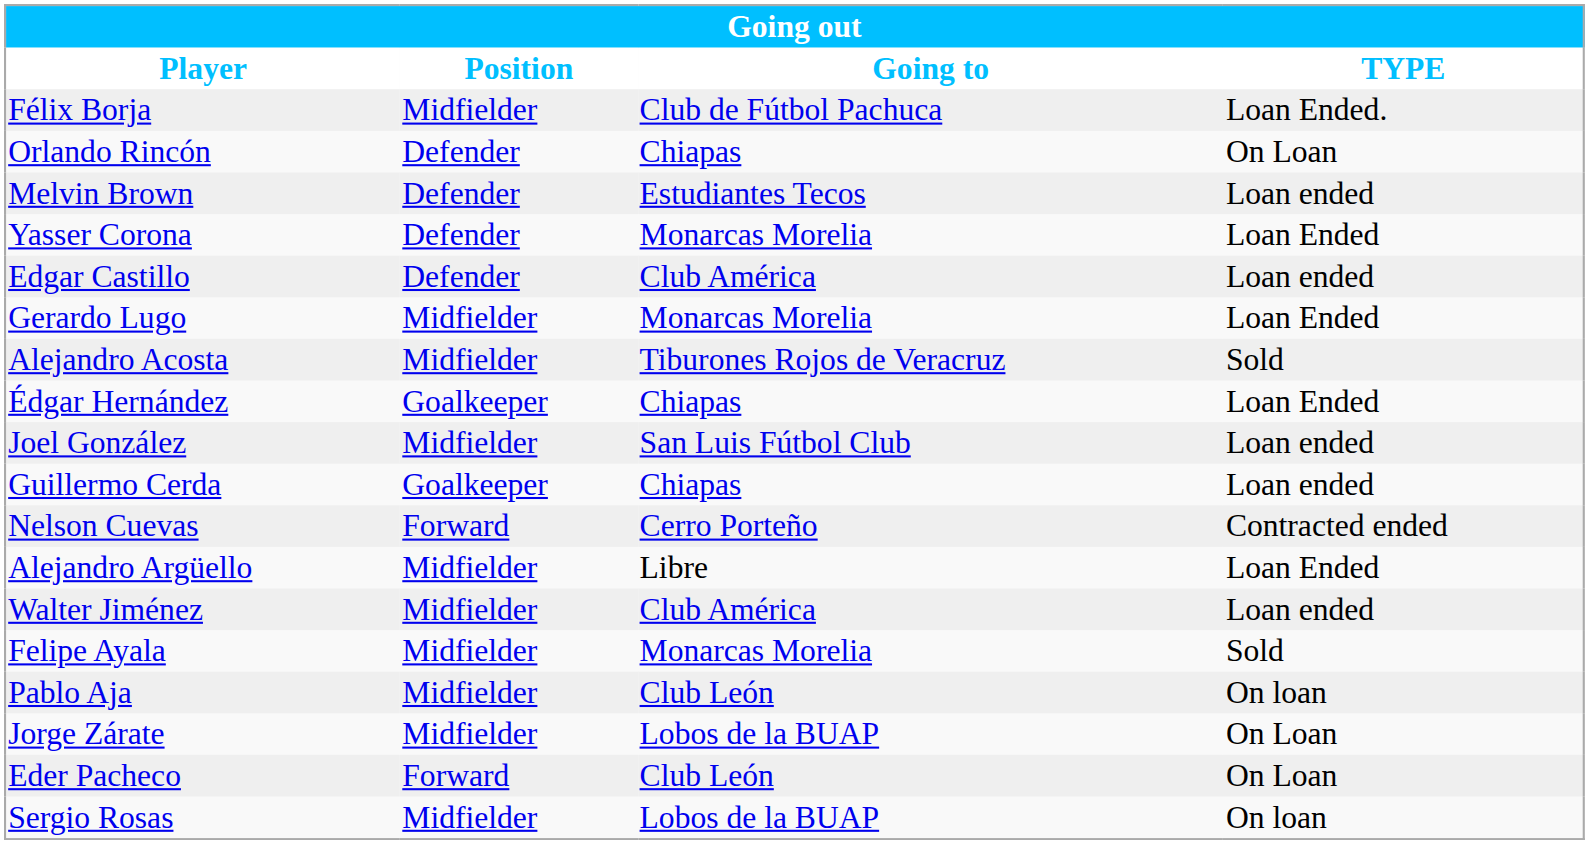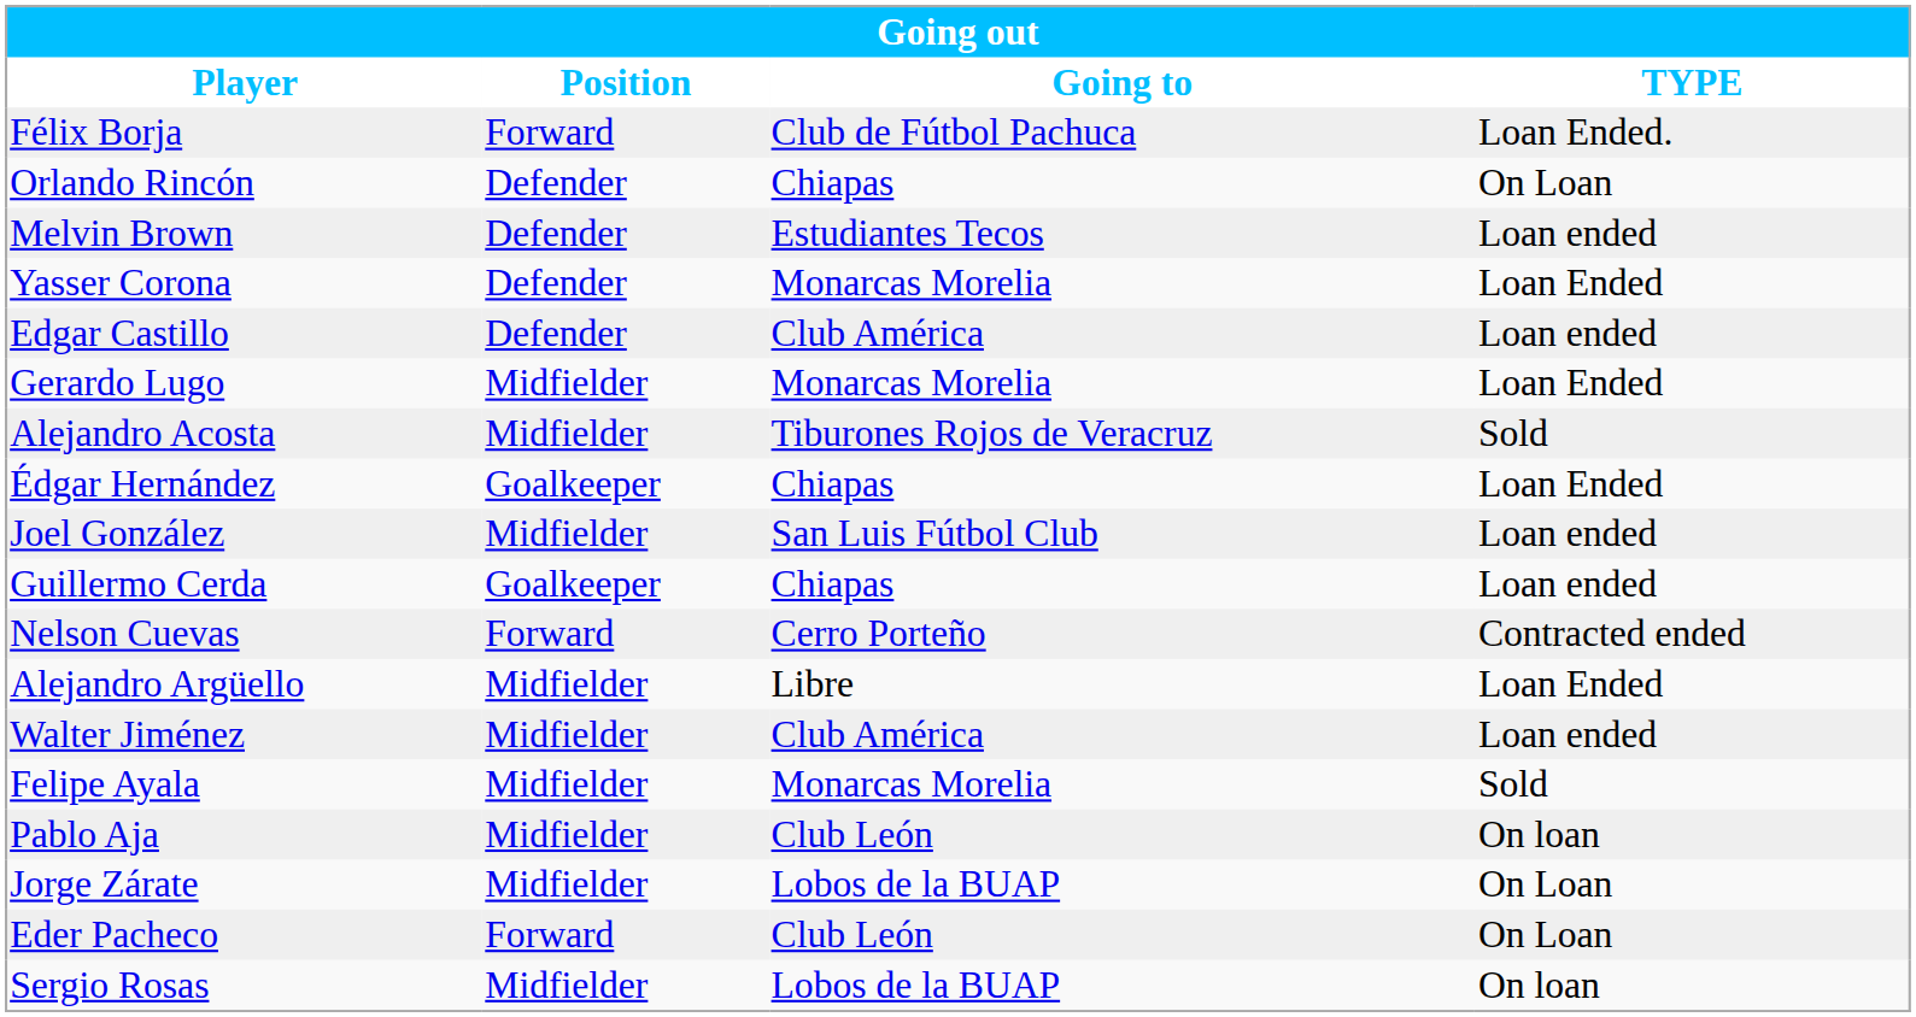Félix Borja | Position: Midfielder -> Forward
